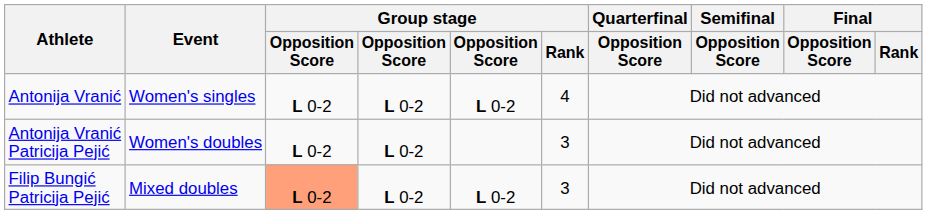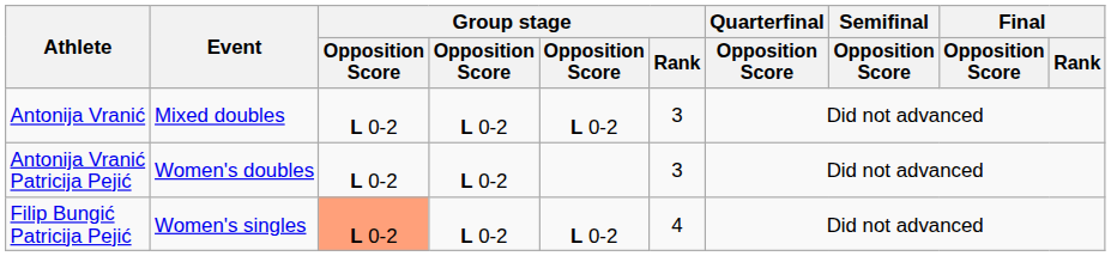Antonija Vranić | Event: Women's singles -> Mixed doubles
Antonija Vranić | Group stage / Rank: 4 -> 3
Filip Bungić Patricija Pejić | Event: Mixed doubles -> Women's singles
Filip Bungić Patricija Pejić | Group stage / Rank: 3 -> 4
